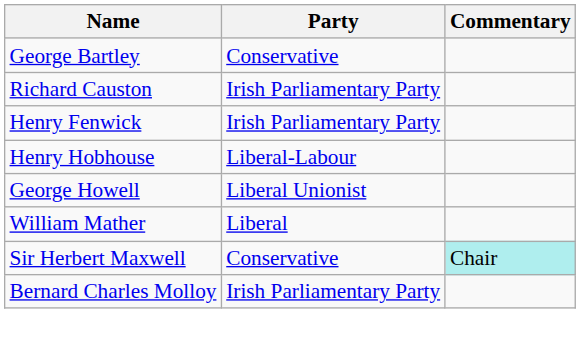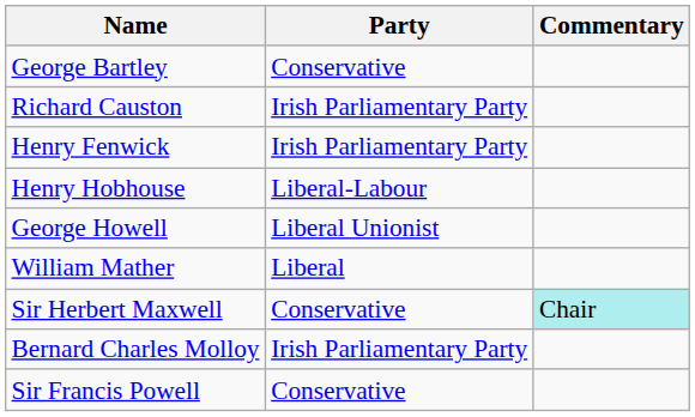+ row: Sir Francis Powell | Conservative
